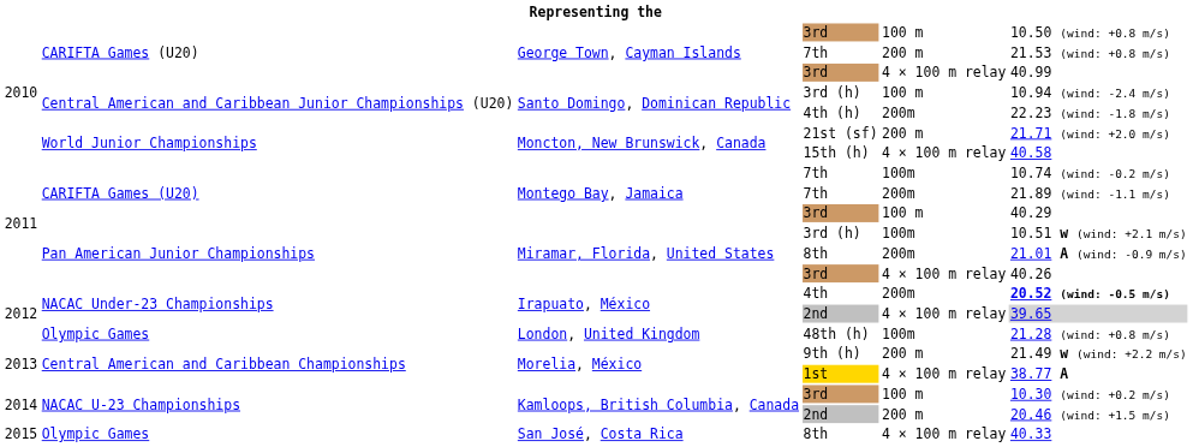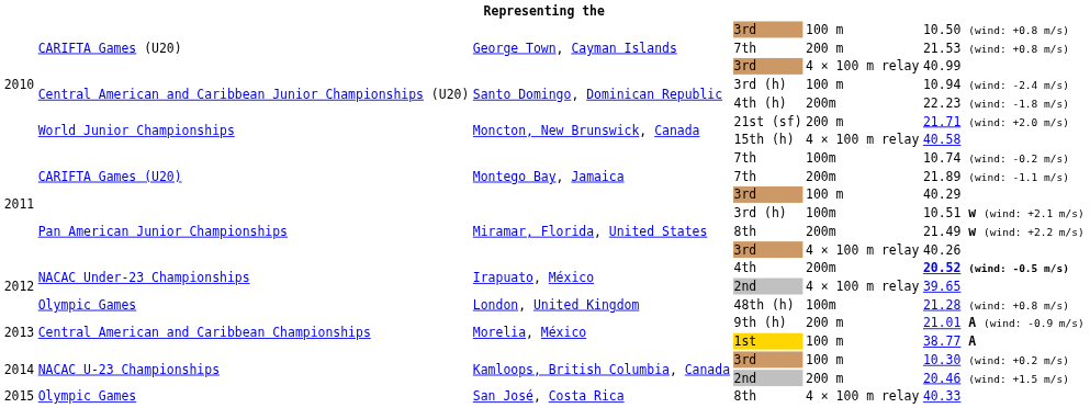Miramar, Florida, United States / 8th | column 6: 21.01 A (wind: -0.9 m/s) -> 21.49 w (wind: +2.2 m/s)
Irapuato, México / 2nd | column 6: lightgrey background -> no background
9th (h) | column 6: 21.49 w (wind: +2.2 m/s) -> 21.01 A (wind: -0.9 m/s)
1st | column 5: 4 × 100 m relay -> 100 m
